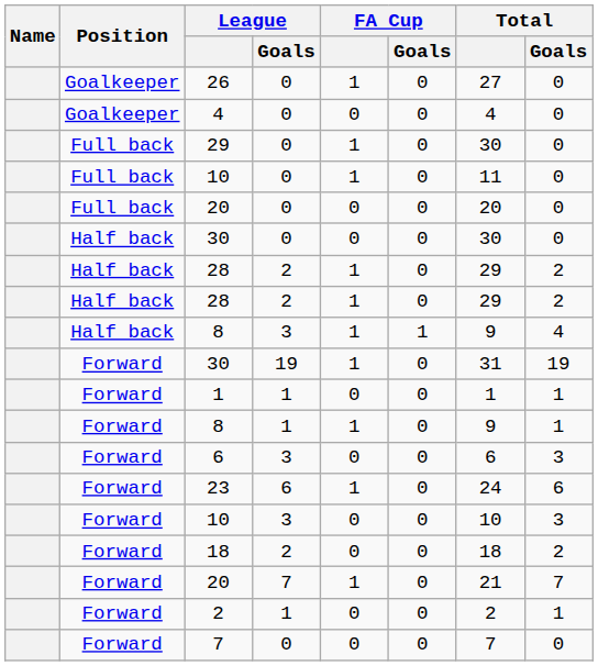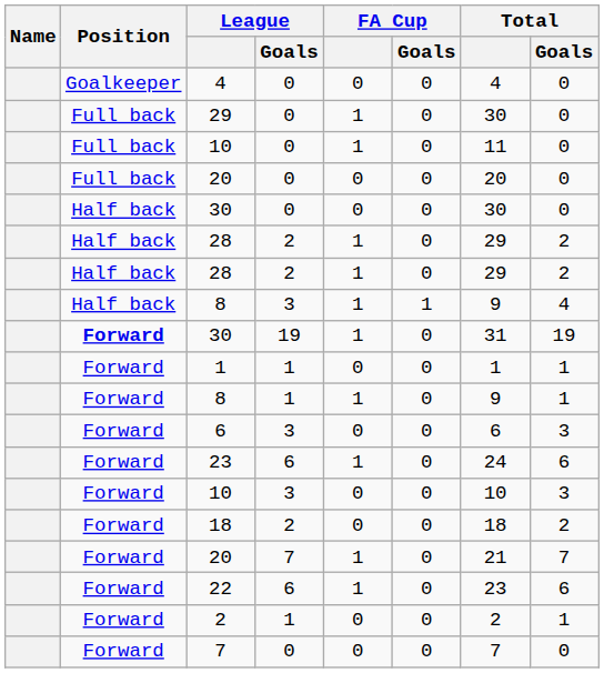- row: Goalkeeper | 26 | 0 | 1 | 0 | 27 | 0
30 / 19 | Position: normal -> bold
+ row: Forward | 22 | 6 | 1 | 0 | 23 | 6
